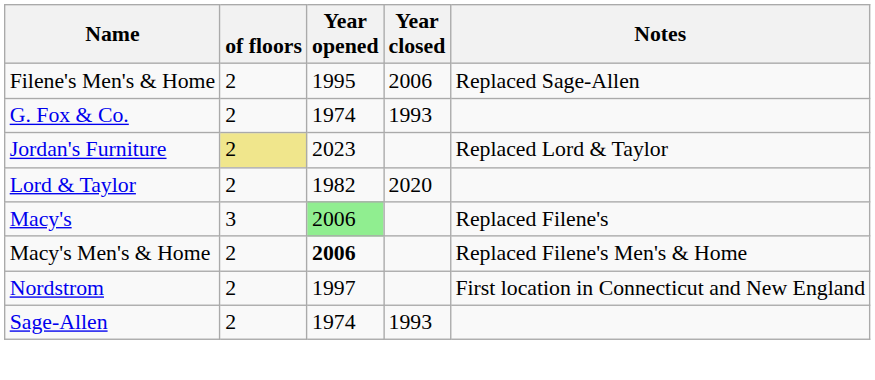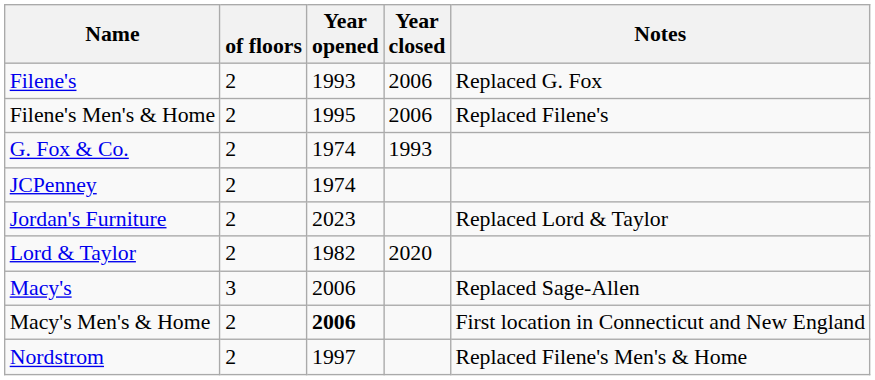+ row: Filene's | 2 | 1993 | 2006 | Replaced G. Fox
Filene's Men's & Home | Notes: Replaced Sage-Allen -> Replaced Filene's
+ row: JCPenney | 2 | 1974
Jordan's Furniture | of floors: khaki background -> no background
Macy's | Year opened: lightgreen background -> no background
Macy's | Notes: Replaced Filene's -> Replaced Sage-Allen
Macy's Men's & Home | Notes: Replaced Filene's Men's & Home -> First location in Connecticut and New England
Nordstrom | Notes: First location in Connecticut and New England -> Replaced Filene's Men's & Home
- row: Sage-Allen | 2 | 1974 | 1993
